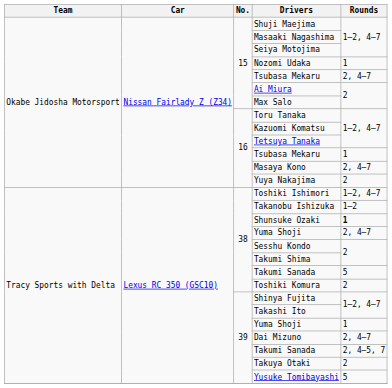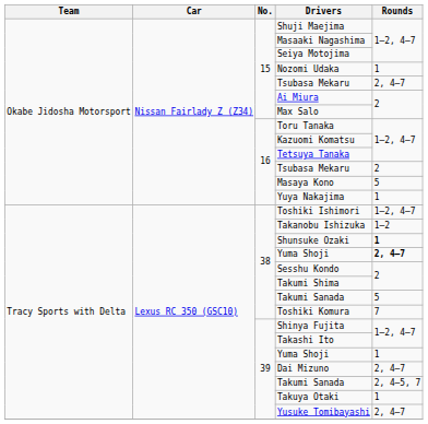16 / Tsubasa Mekaru | Rounds: 1 -> 2
Masaya Kono | Rounds: 2, 4–7 -> 5
Yuya Nakajima | Rounds: 2 -> 1
38 / Yuma Shoji | Rounds: normal -> bold
Toshiki Komura | Rounds: 2 -> 7
Takuya Otaki | Rounds: 2 -> 1
Yusuke Tomibayashi | Rounds: 5 -> 2, 4–7
